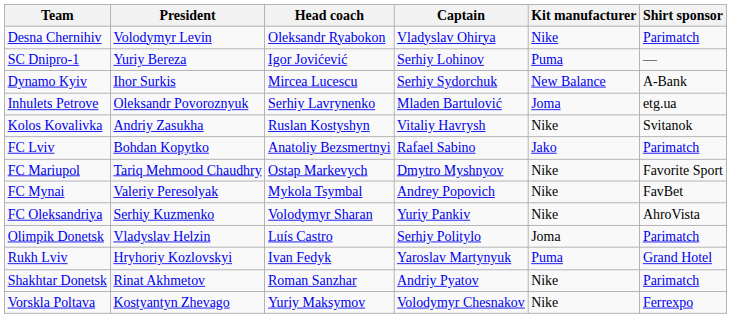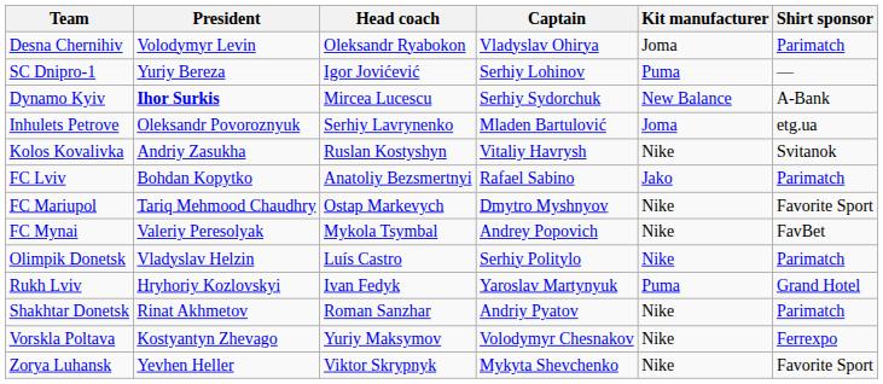Desna Chernihiv | Kit manufacturer: Nike -> Joma
Dynamo Kyiv | President: normal -> bold
- row: FC Oleksandriya | Serhiy Kuzmenko | Volodymyr Sharan | Yuriy Pankiv | Nike | AhroVista
Olimpik Donetsk | Kit manufacturer: Joma -> Nike
+ row: Zorya Luhansk | Yevhen Heller | Viktor Skrypnyk | Mykyta Shevchenko | Nike | Favorite Sport
